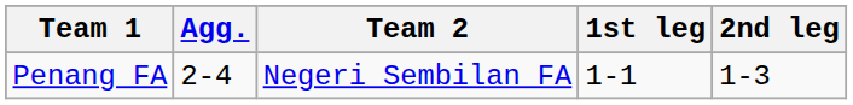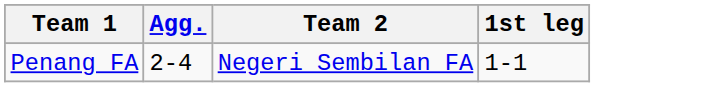- column: 2nd leg | 1-3
